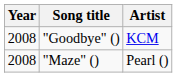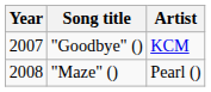"Goodbye" () | Year: 2008 -> 2007
